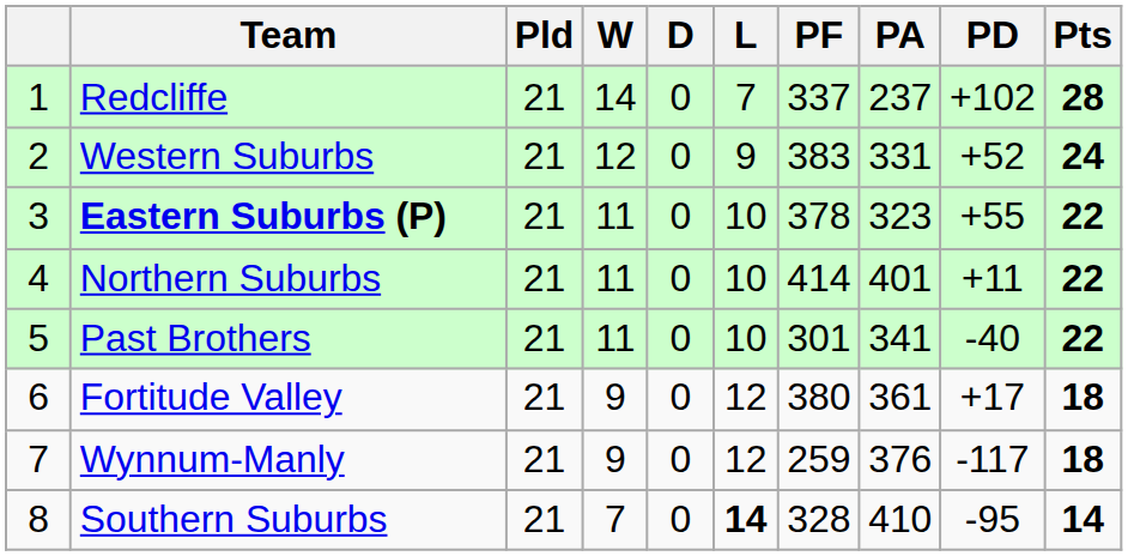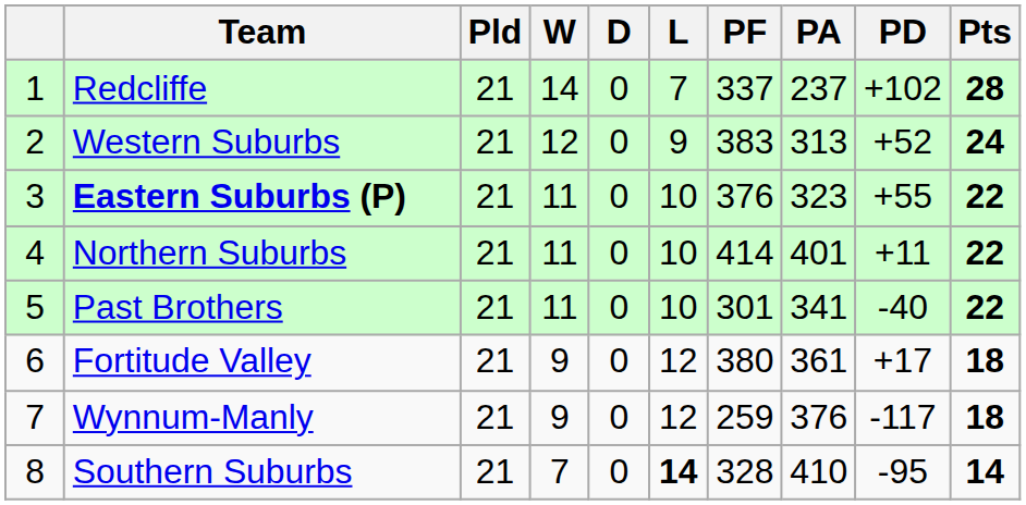Western Suburbs | PA: 331 -> 313
Eastern Suburbs (P) | PF: 378 -> 376
